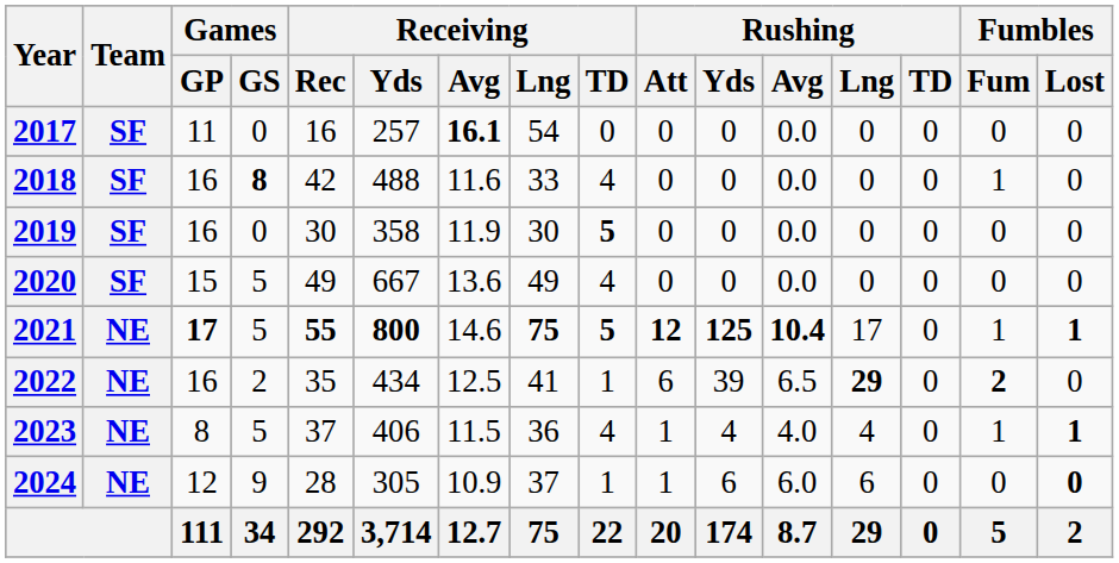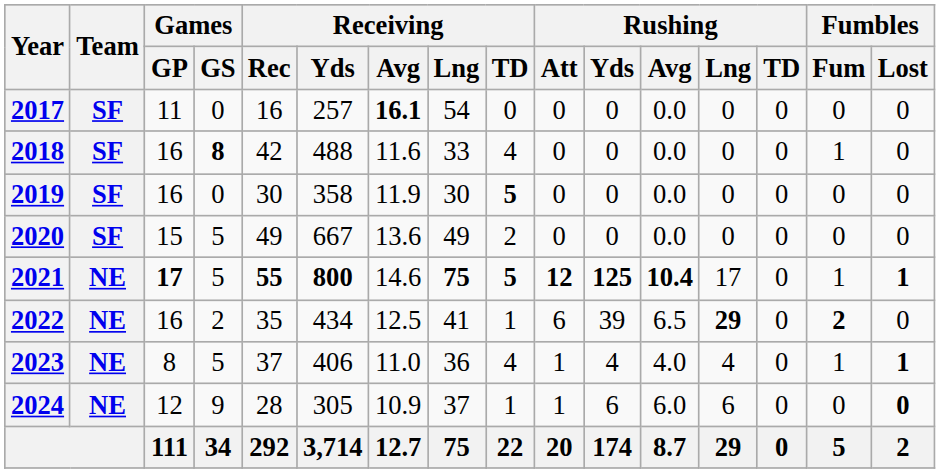2020 | Receiving / TD: 4 -> 2
2023 | Receiving / Avg: 11.5 -> 11.0
